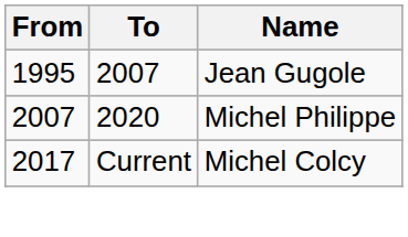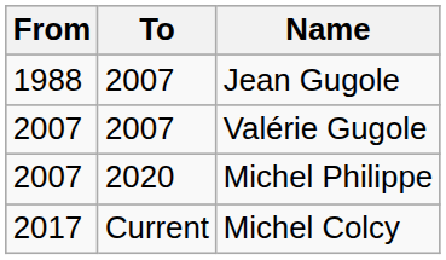Jean Gugole | From: 1995 -> 1988
+ row: 2007 | 2007 | Valérie Gugole
